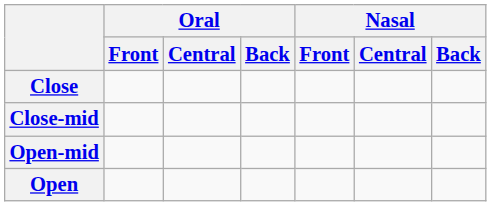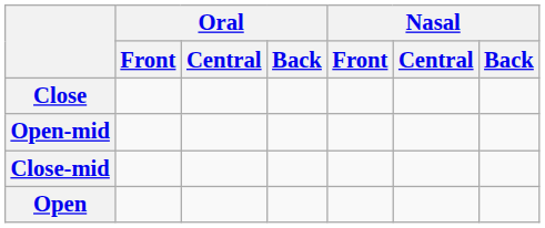rows swapped: Close-mid <-> Open-mid
